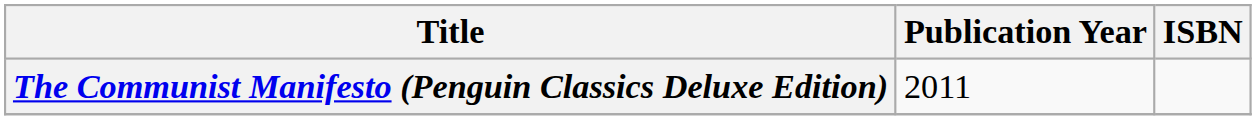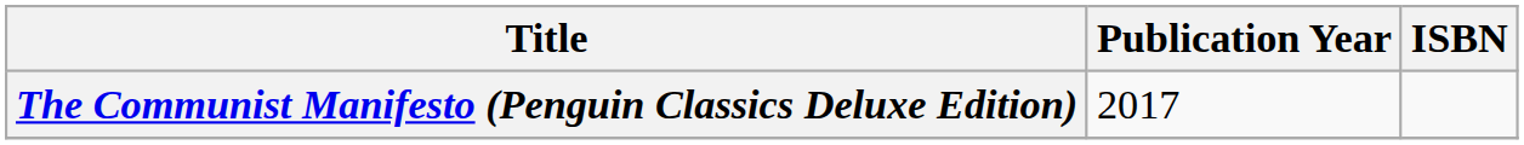The Communist Manifesto (Penguin Classics Deluxe Edition) | Publication Year: 2011 -> 2017
